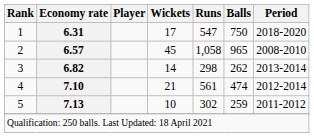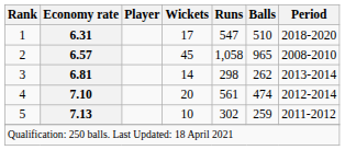1 | Balls: 750 -> 510
3 | Economy rate: 6.82 -> 6.81
4 | Wickets: 21 -> 20
